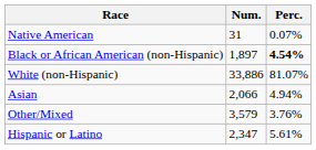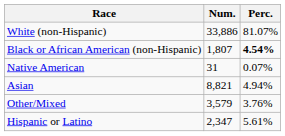rows swapped: White (non-Hispanic) <-> Native American
Black or African American (non-Hispanic) | Num.: 1,897 -> 1,807
Asian | Num.: 2,066 -> 8,821
